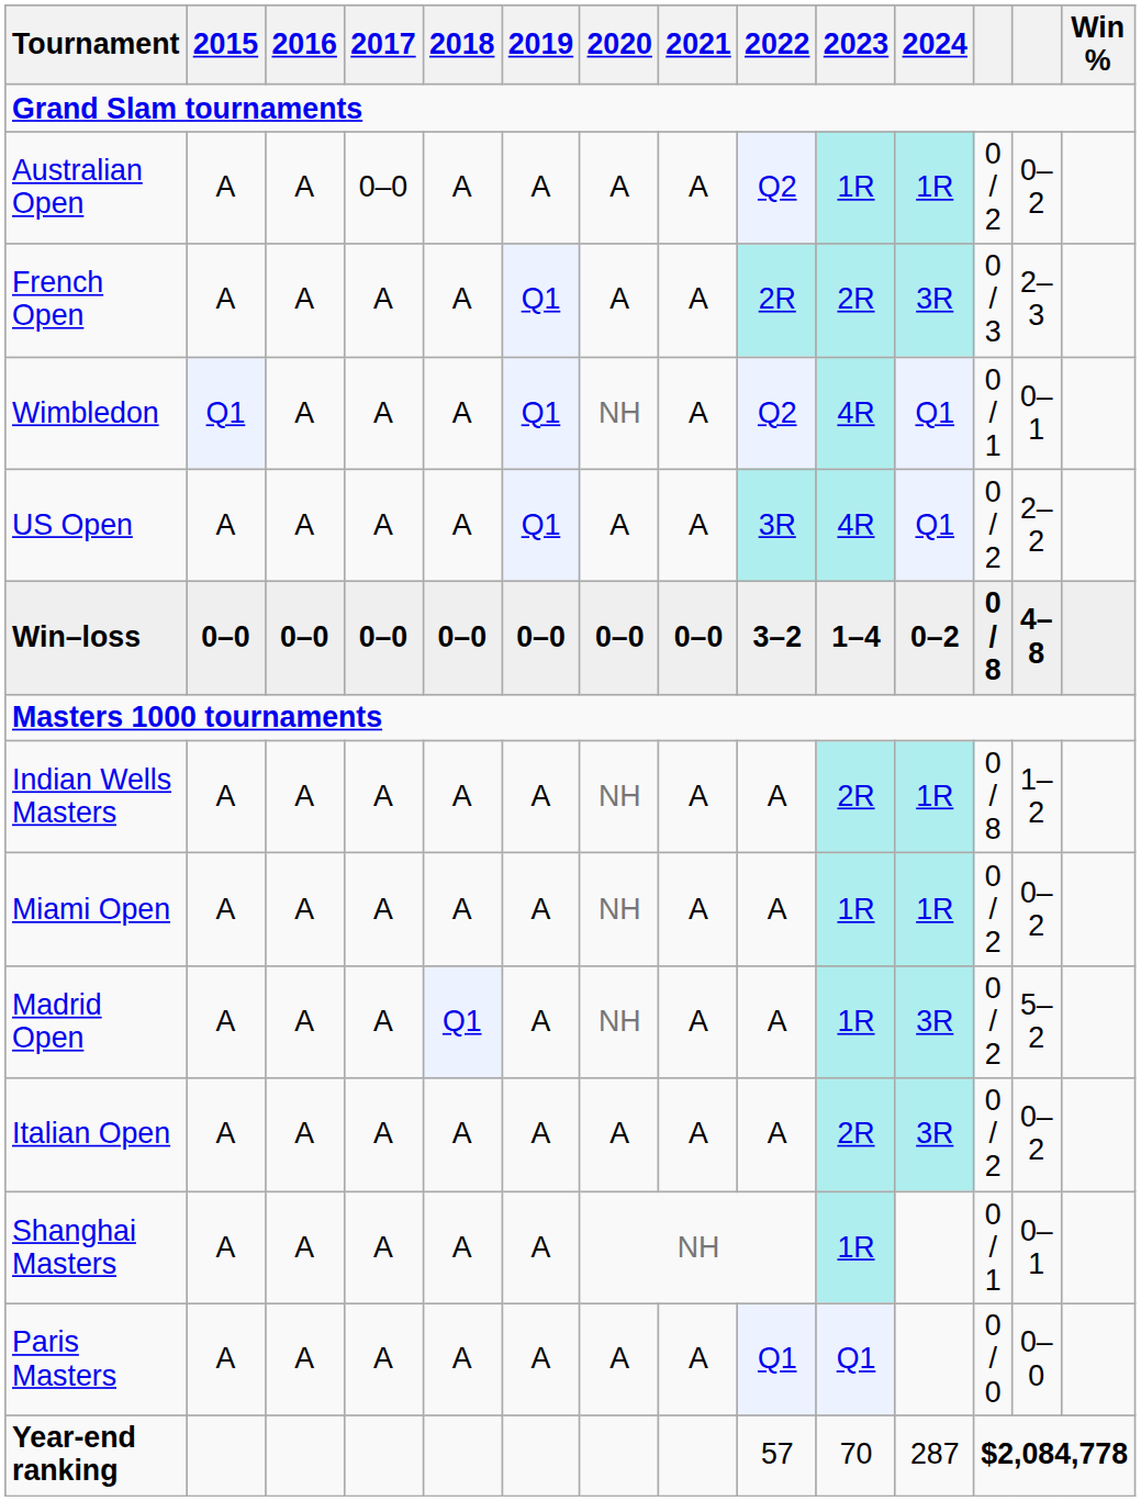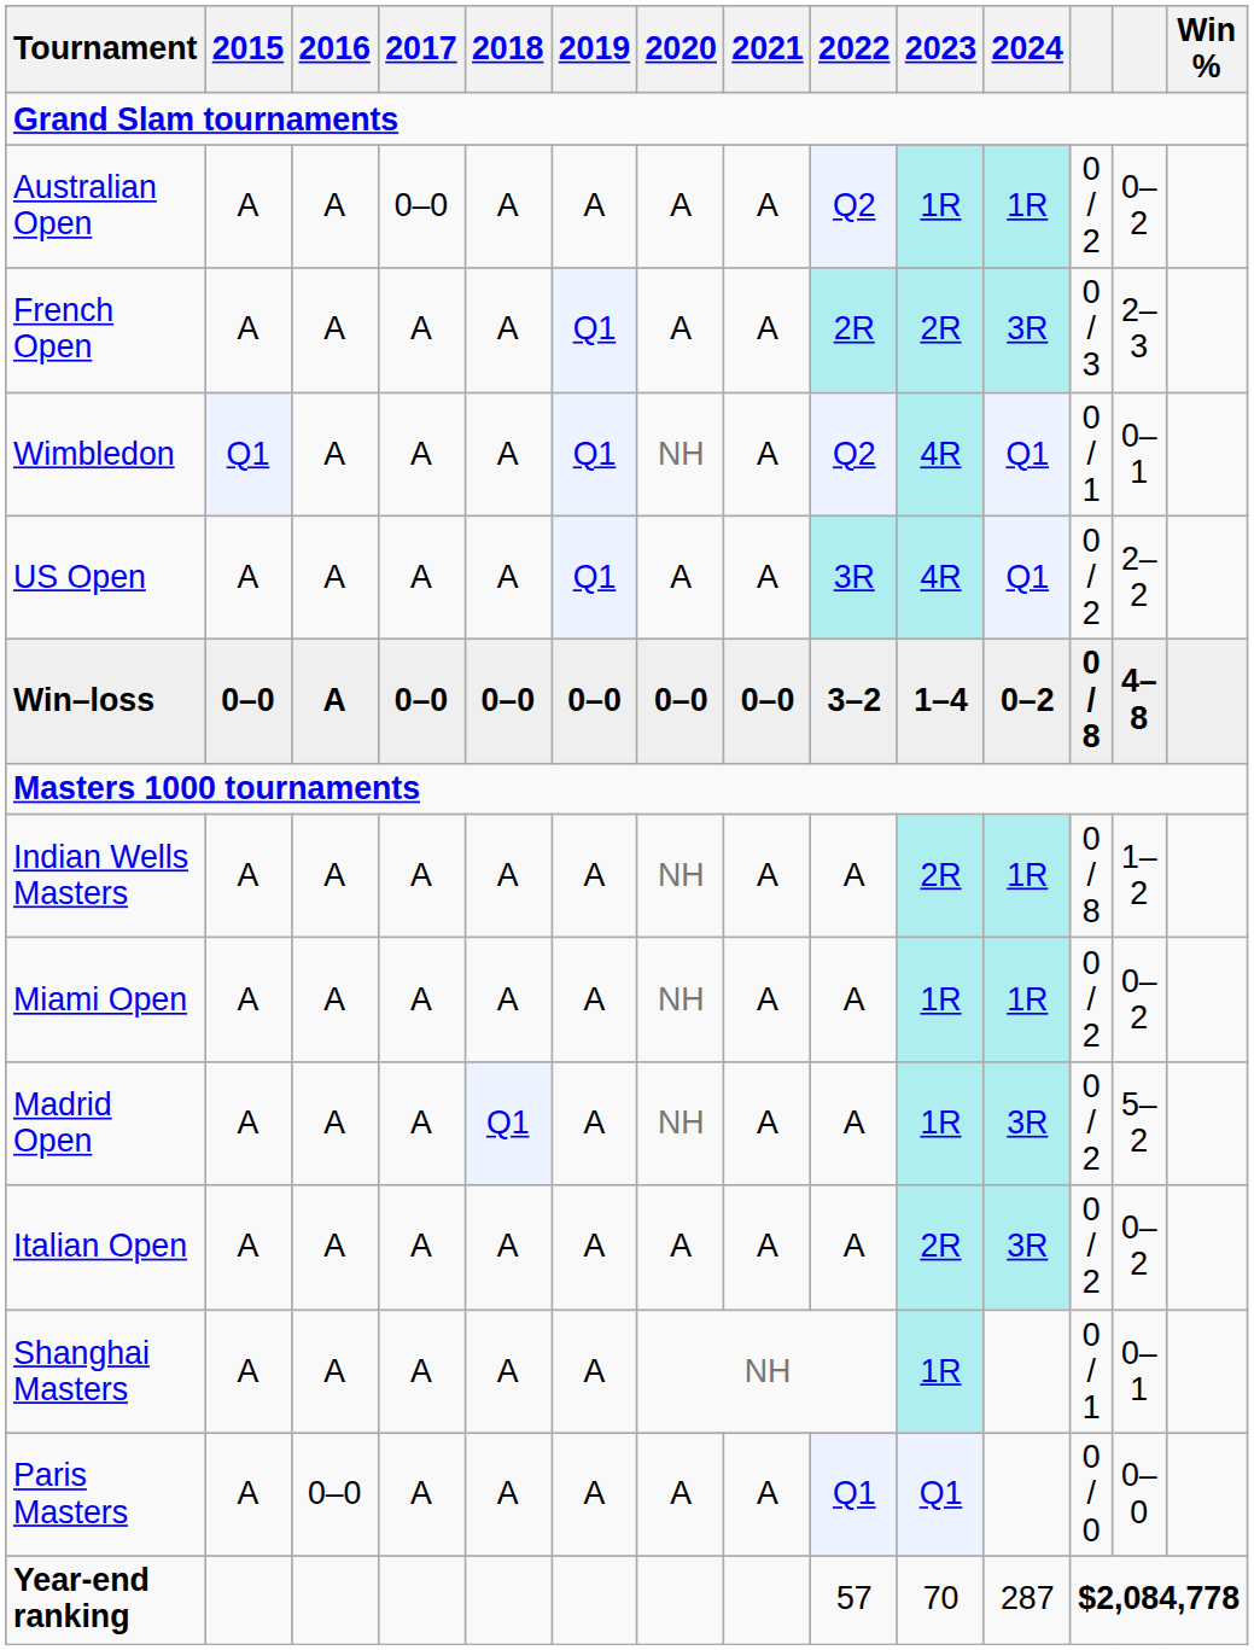Win–loss | 2016: 0–0 -> A
Paris Masters | 2016: A -> 0–0
